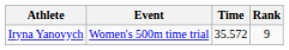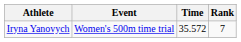Iryna Yanovych | Rank: 9 -> 7
